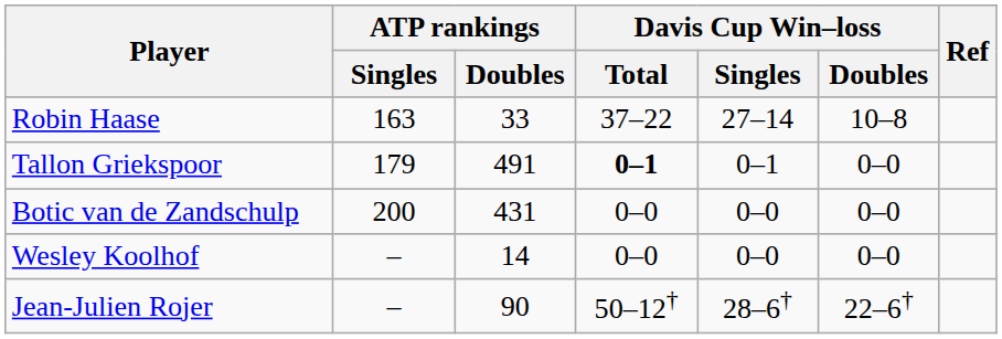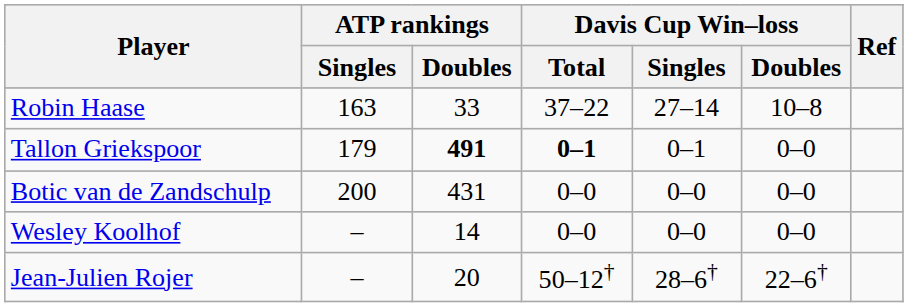Tallon Griekspoor | ATP rankings / Doubles: normal -> bold
Jean-Julien Rojer | ATP rankings / Doubles: 90 -> 20
